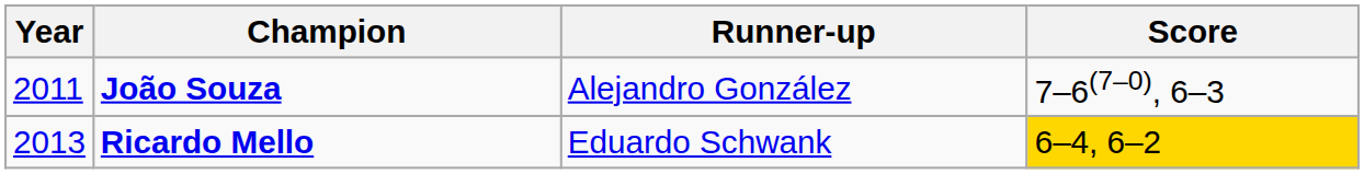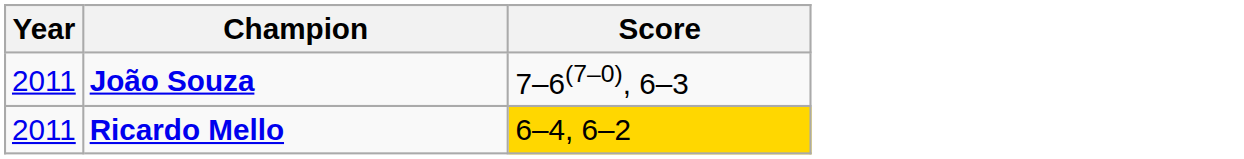- column: Runner-up | Alejandro González | Eduardo Schwank
Ricardo Mello | Year: 2013 -> 2011
